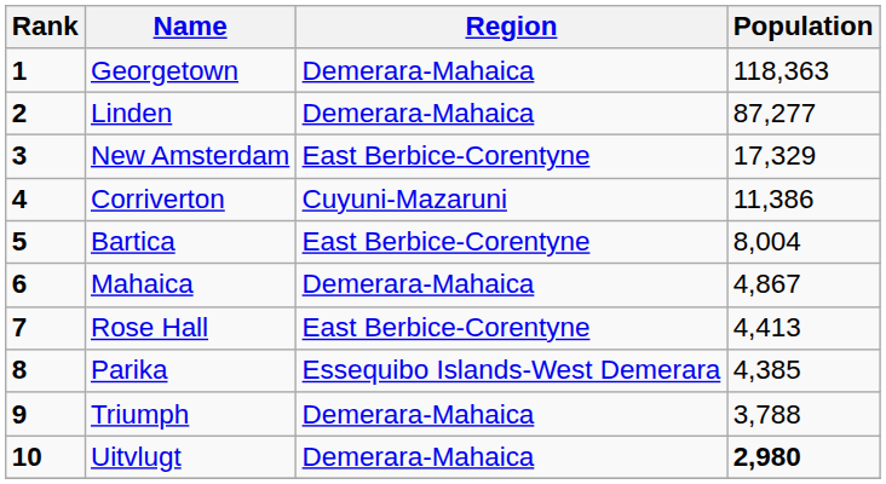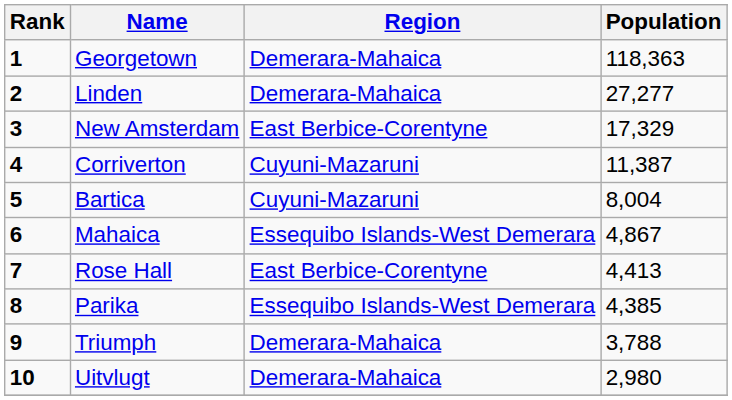Linden | Population: 87,277 -> 27,277
Corriverton | Population: 11,386 -> 11,387
Bartica | Region: East Berbice-Corentyne -> Cuyuni-Mazaruni
Mahaica | Region: Demerara-Mahaica -> Essequibo Islands-West Demerara
Uitvlugt | Population: bold -> normal
